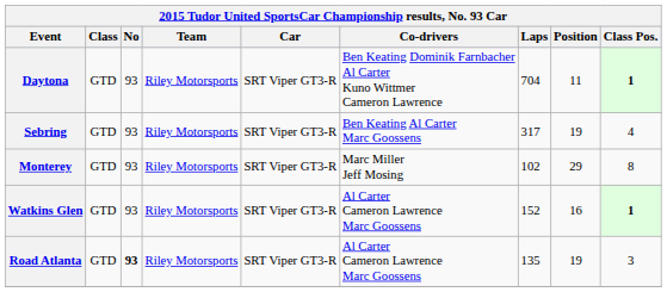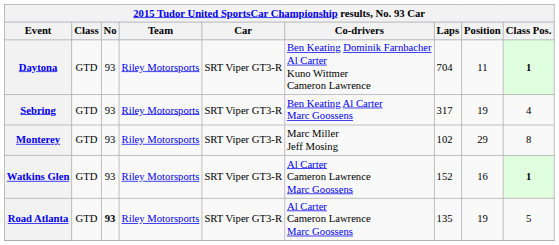Road Atlanta | Class Pos.: 3 -> 5
